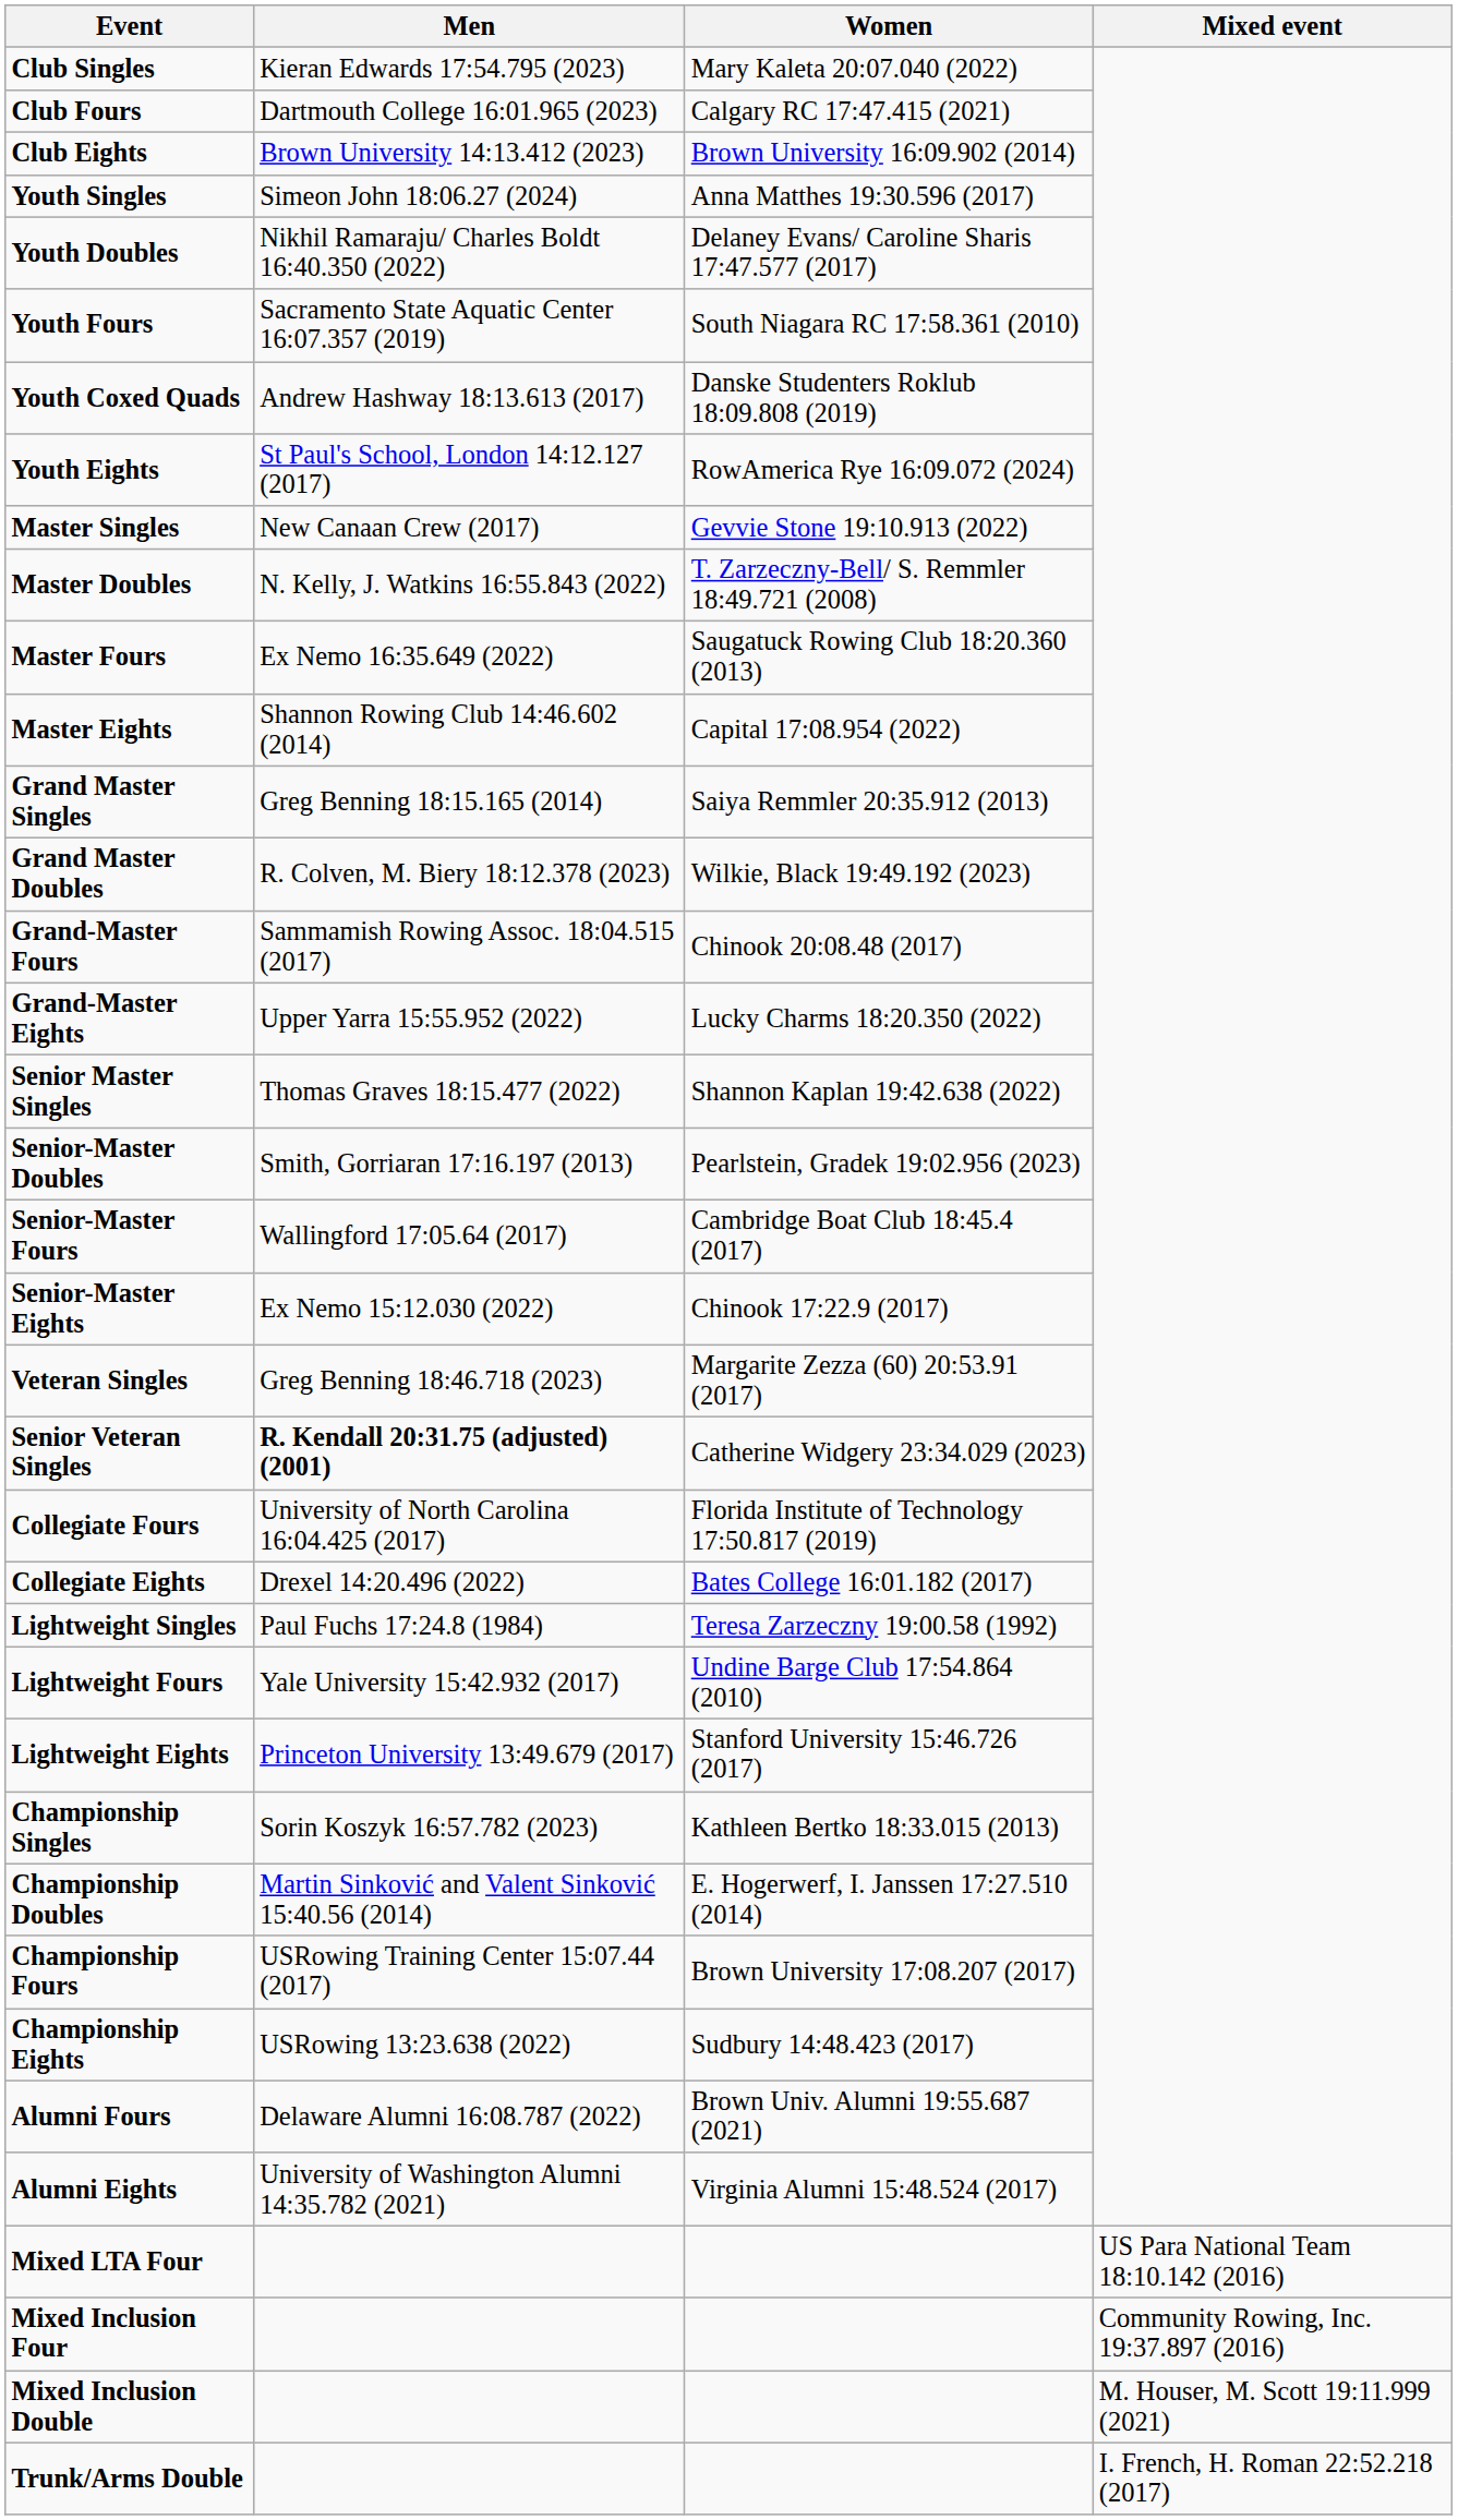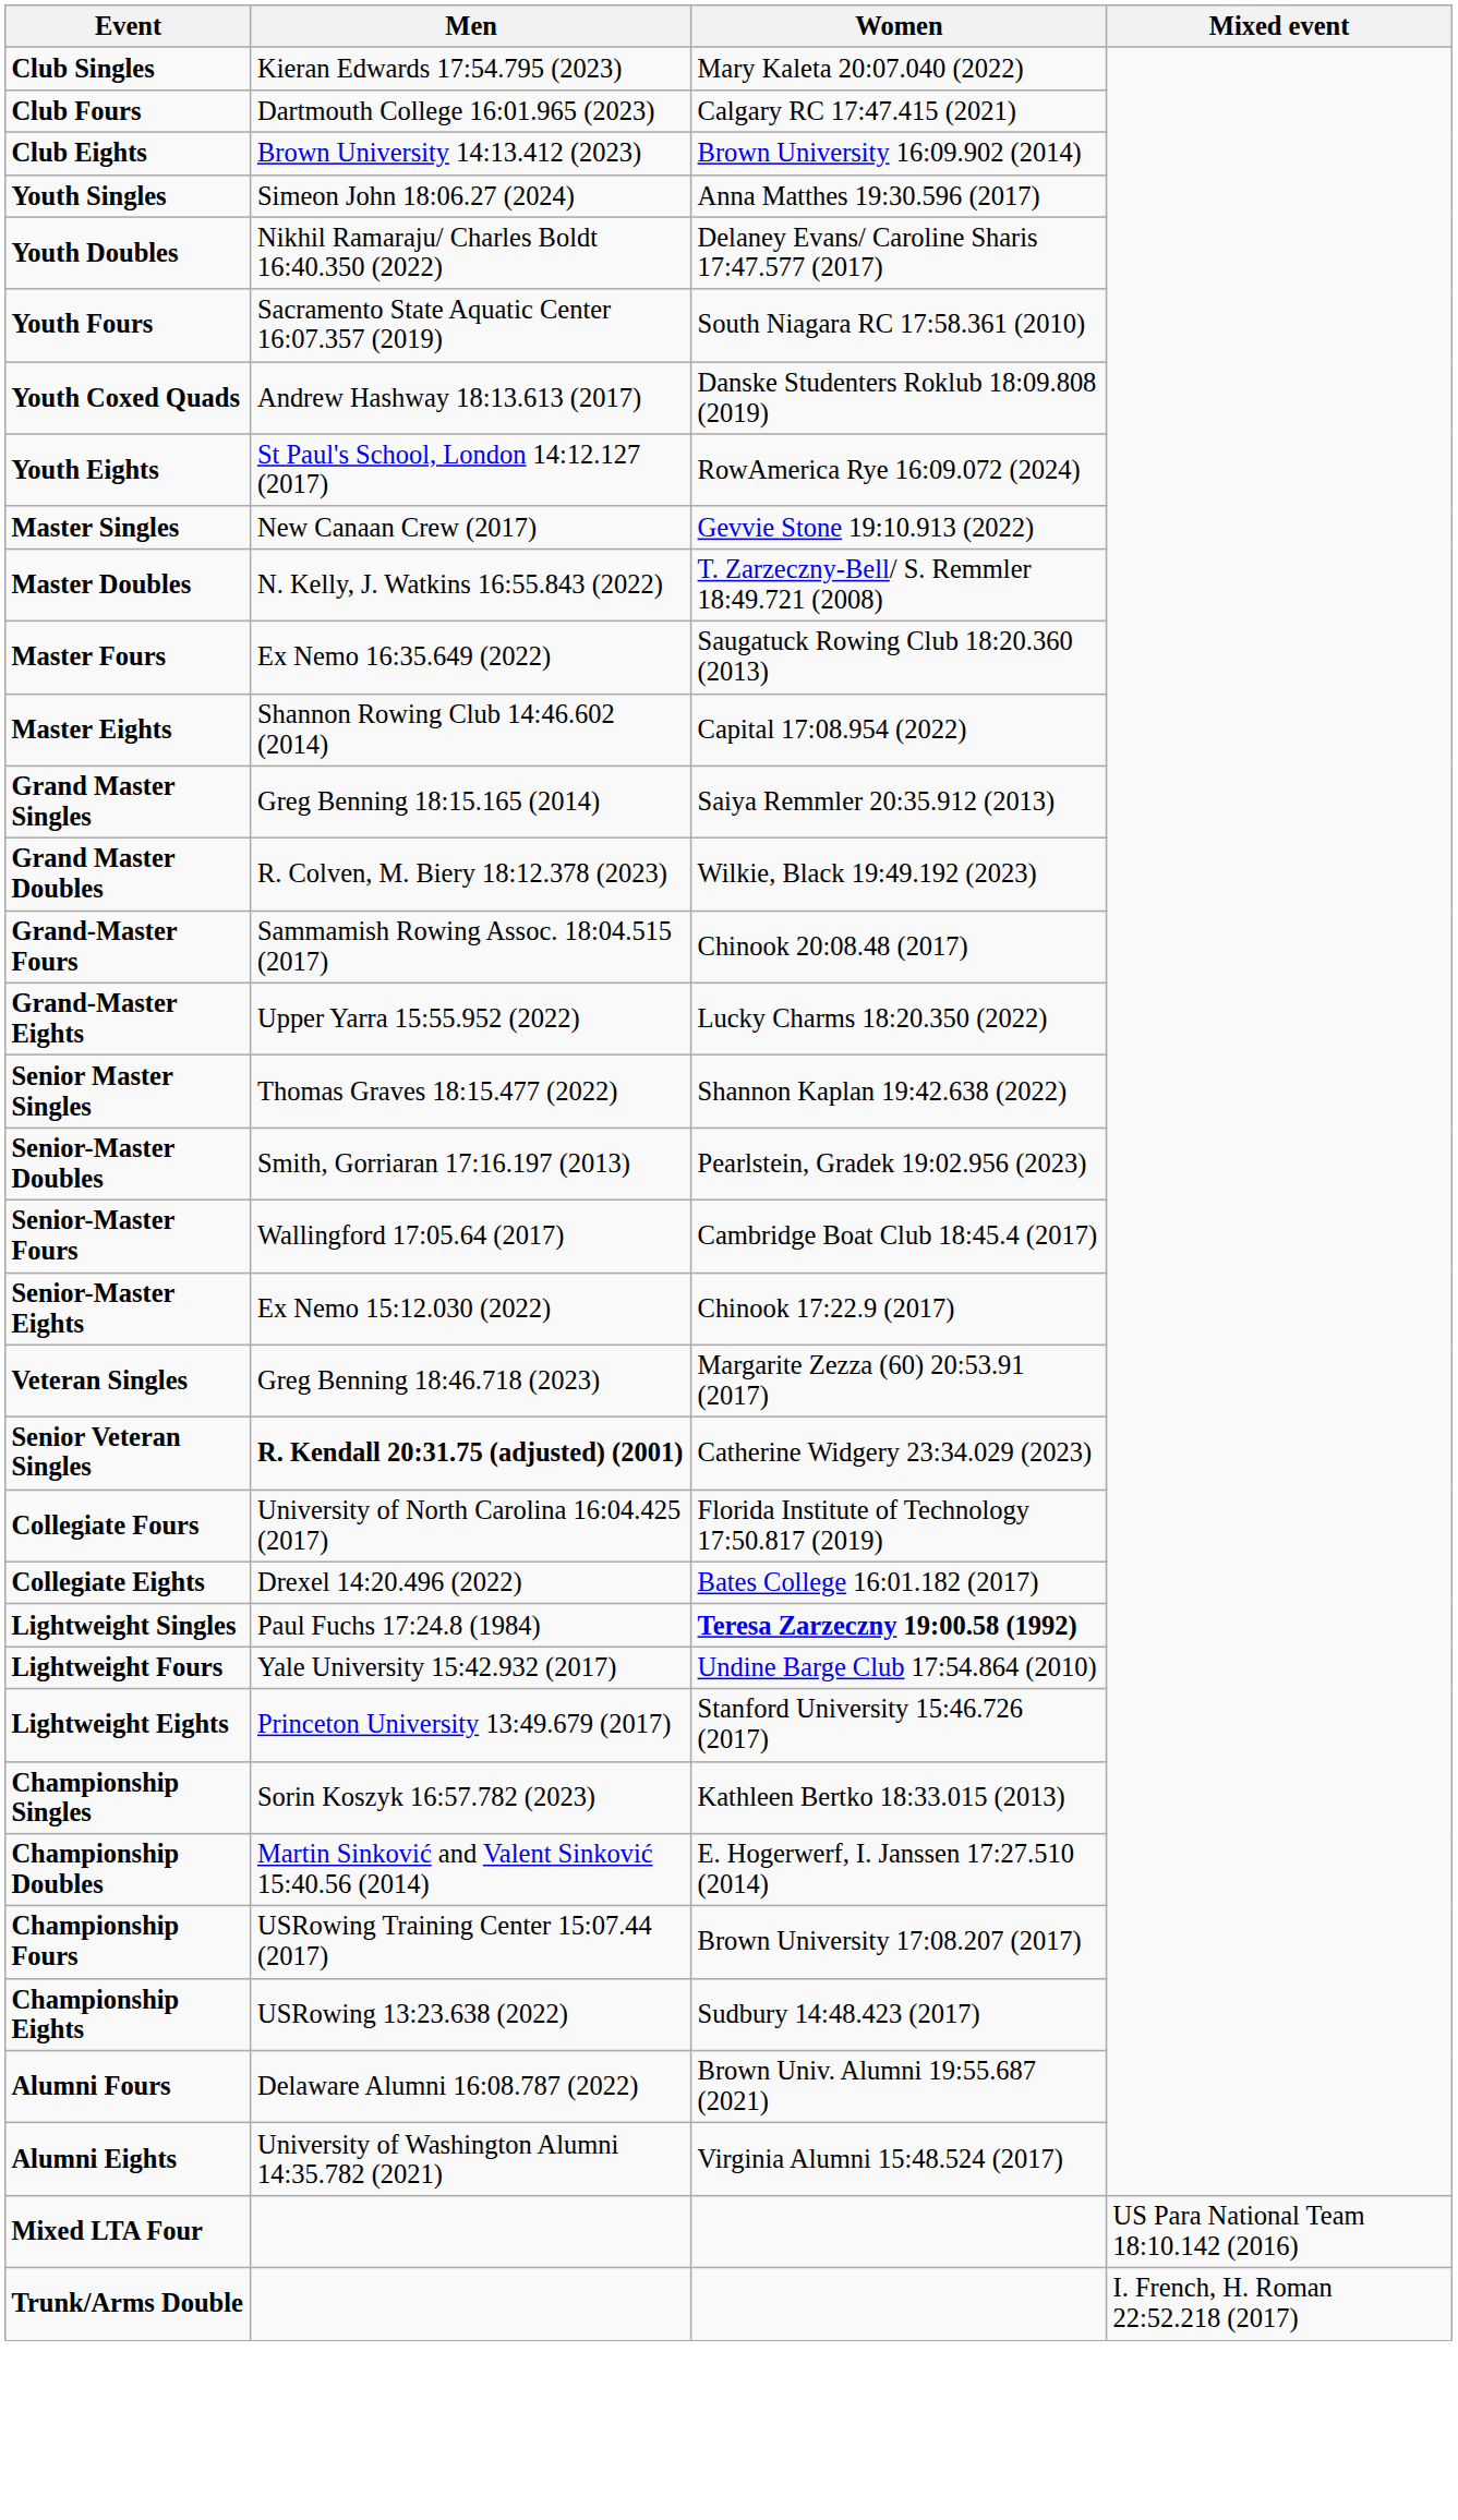Lightweight Singles | Women: normal -> bold
- row: Mixed Inclusion Four | Community Rowing, Inc. 19:37.897 (2016)
- row: Mixed Inclusion Double | M. Houser, M. Scott 19:11.999 (2021)
